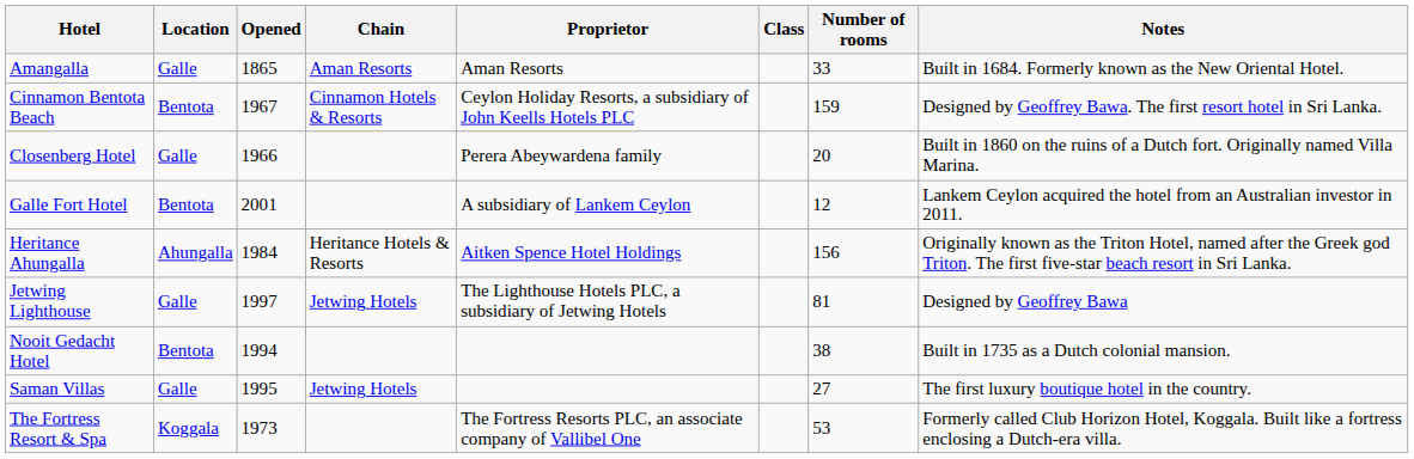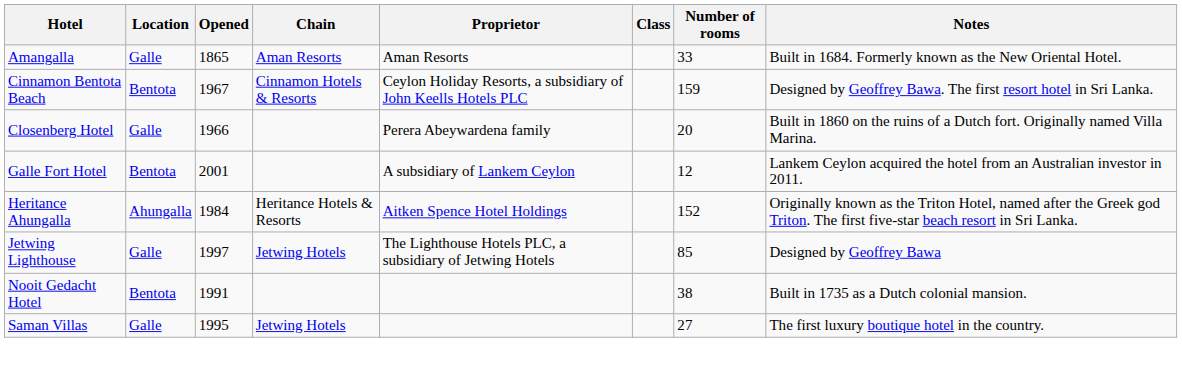Heritance Ahungalla | Number of rooms: 156 -> 152
Jetwing Lighthouse | Number of rooms: 81 -> 85
Nooit Gedacht Hotel | Opened: 1994 -> 1991
- row: The Fortress Resort & Spa | Koggala | 1973 | The Fortress Resorts PLC, an associate company of Vallibel One | 53 | Formerly called Club Horizon Hotel, Koggala. Built like a fortress enclosing a Dutch-era villa.
